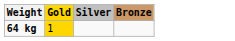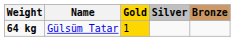+ column: Name | Gülsüm Tatar
